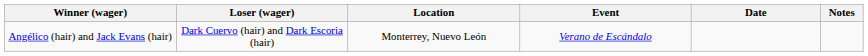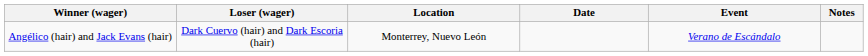columns swapped: Event <-> Date
